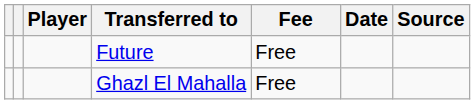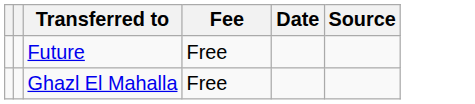- column: Player
